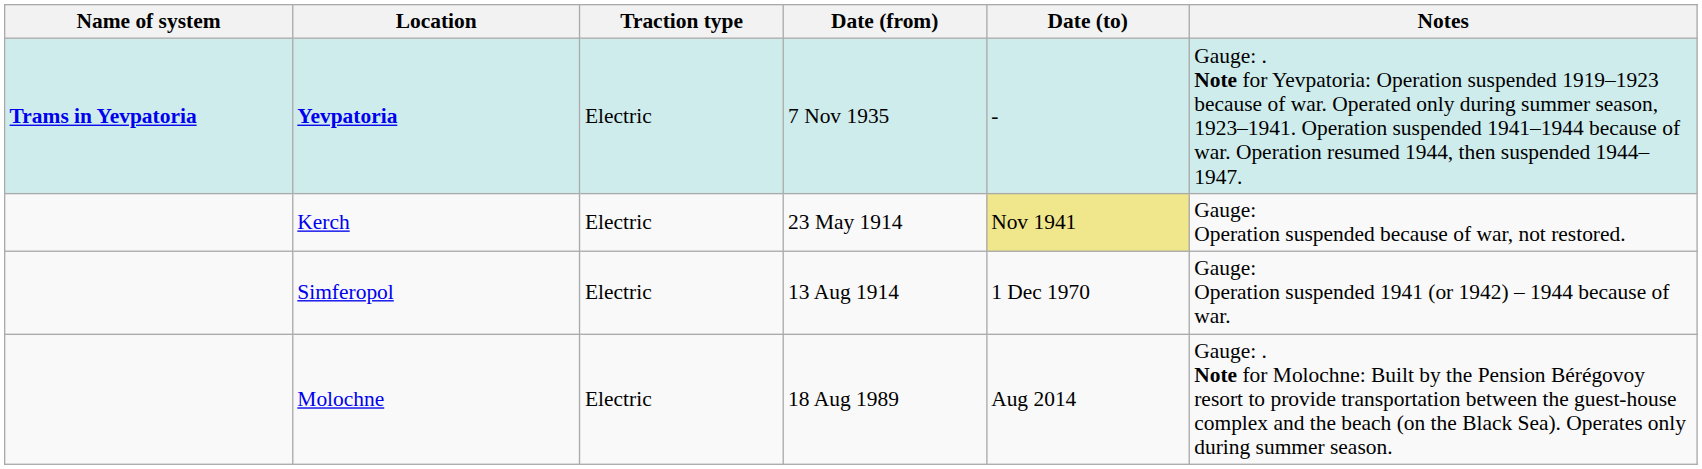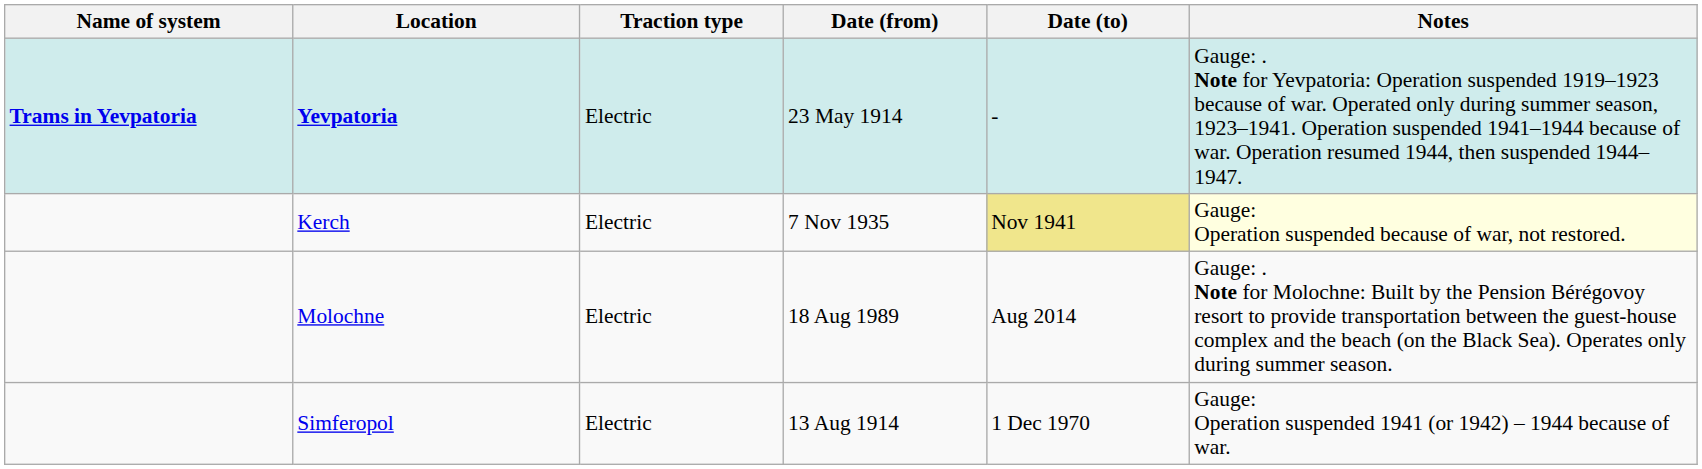Yevpatoria | Date (from): 7 Nov 1935 -> 23 May 1914
Kerch | Date (from): 23 May 1914 -> 7 Nov 1935
Kerch | Notes: no background -> lightyellow background
rows swapped: Molochne <-> Simferopol
